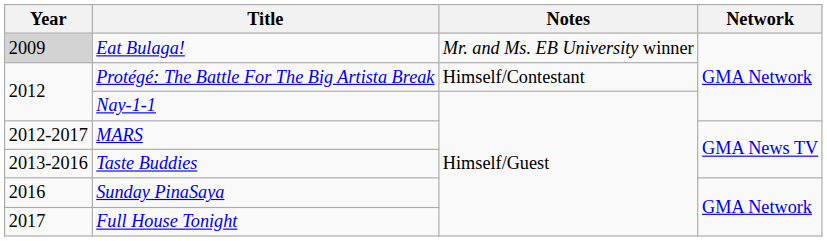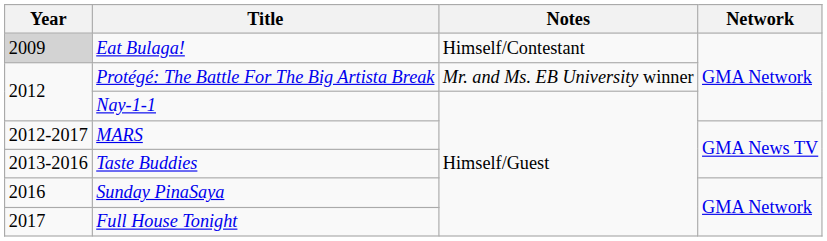Eat Bulaga! | Notes: Mr. and Ms. EB University winner -> Himself/Contestant
Protégé: The Battle For The Big Artista Break | Notes: Himself/Contestant -> Mr. and Ms. EB University winner
